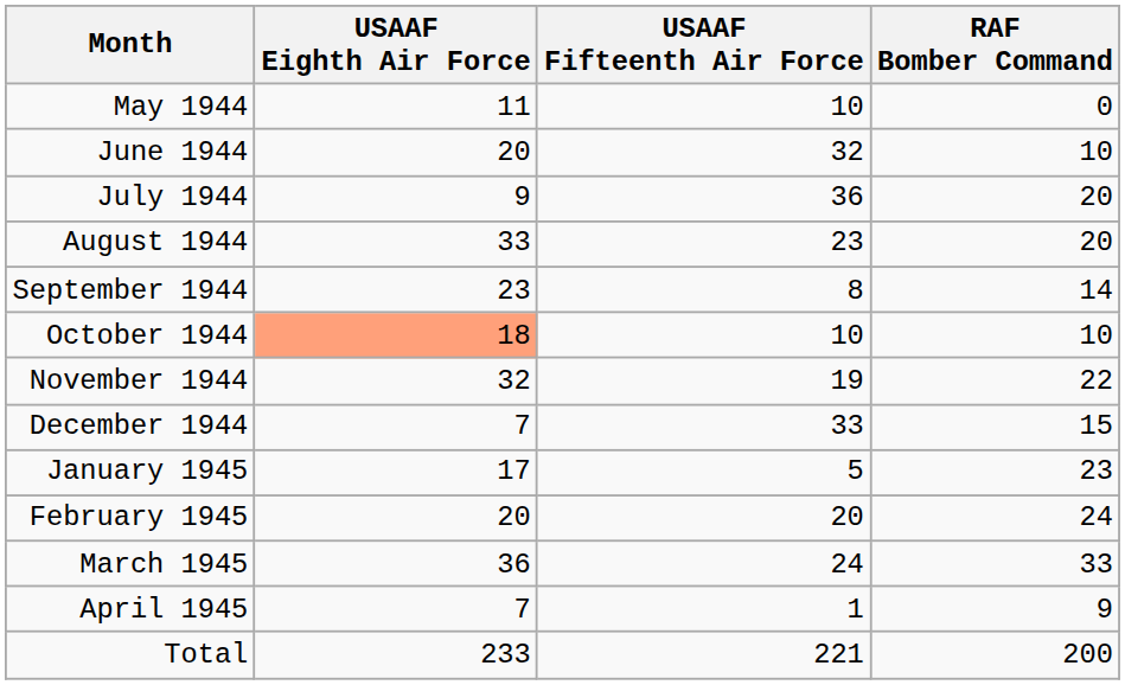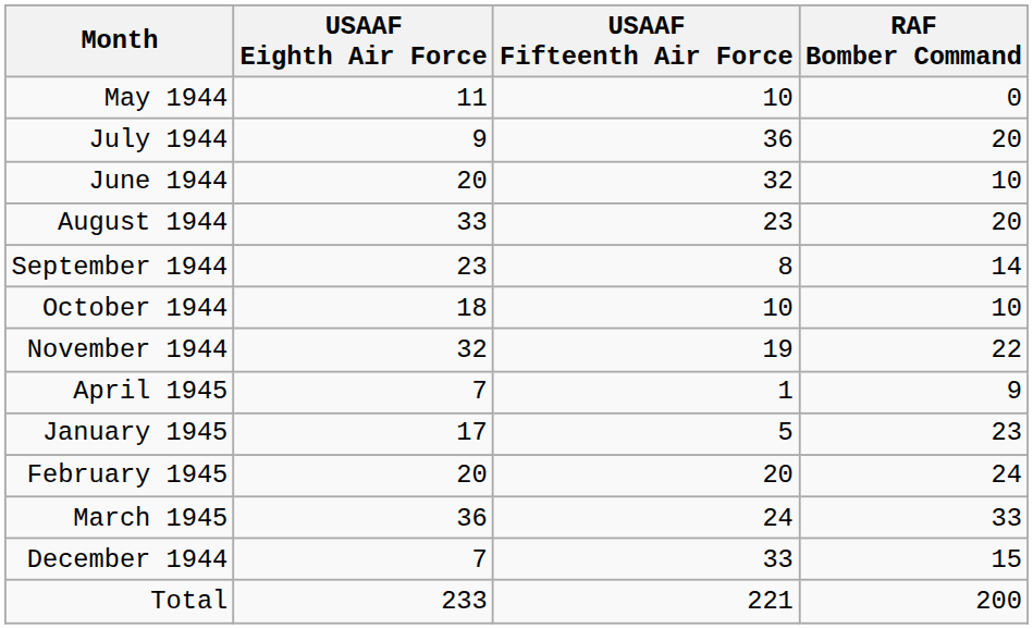rows swapped: June 1944 <-> July 1944
October 1944 | USAAF Eighth Air Force: lightsalmon background -> no background
rows swapped: December 1944 <-> April 1945
